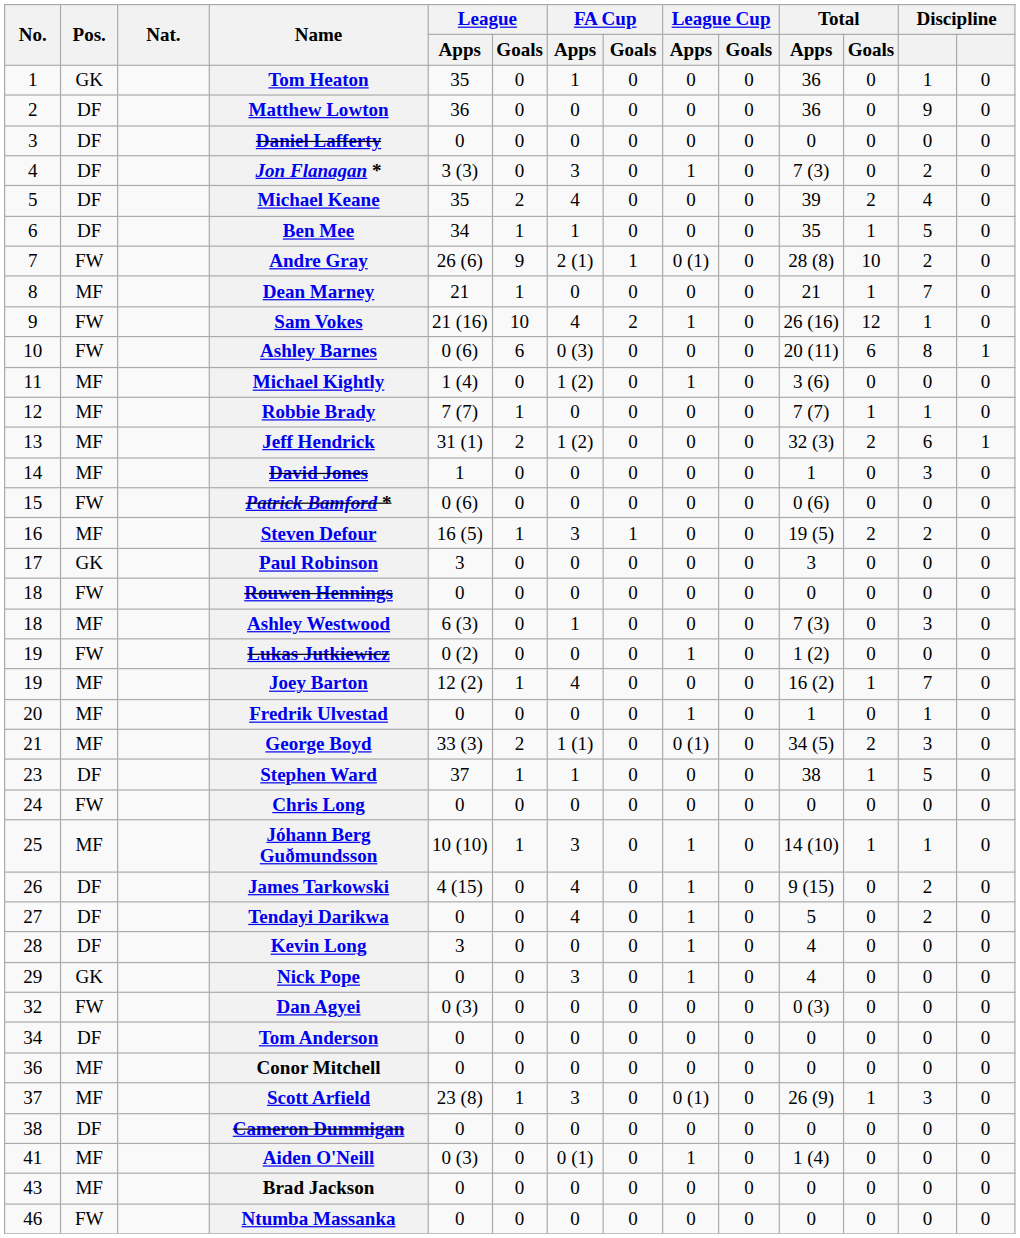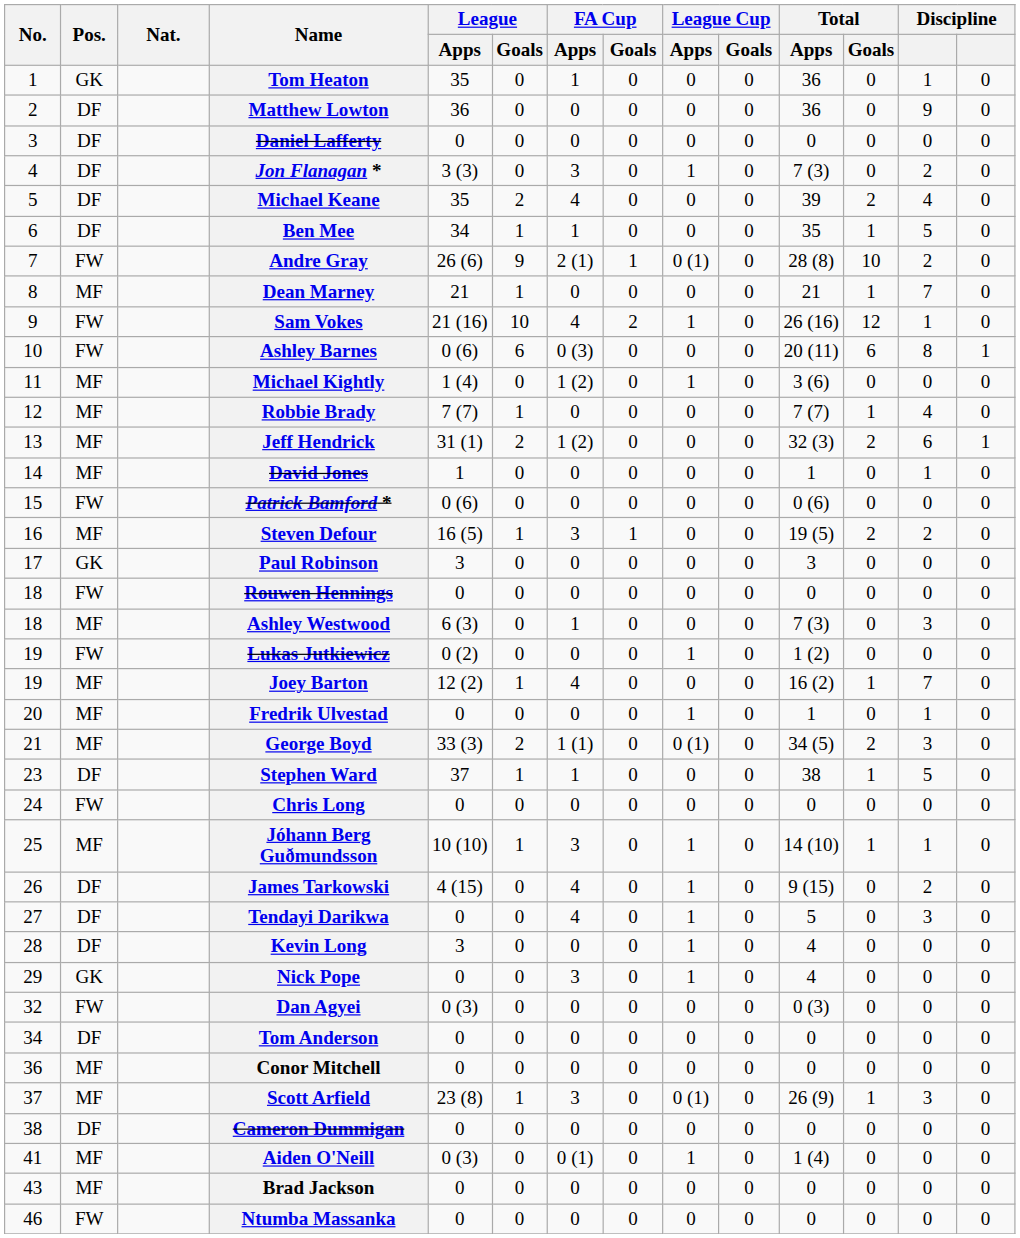Robbie Brady | column 13: 1 -> 4
David Jones | column 13: 3 -> 1
Tendayi Darikwa | column 13: 2 -> 3
